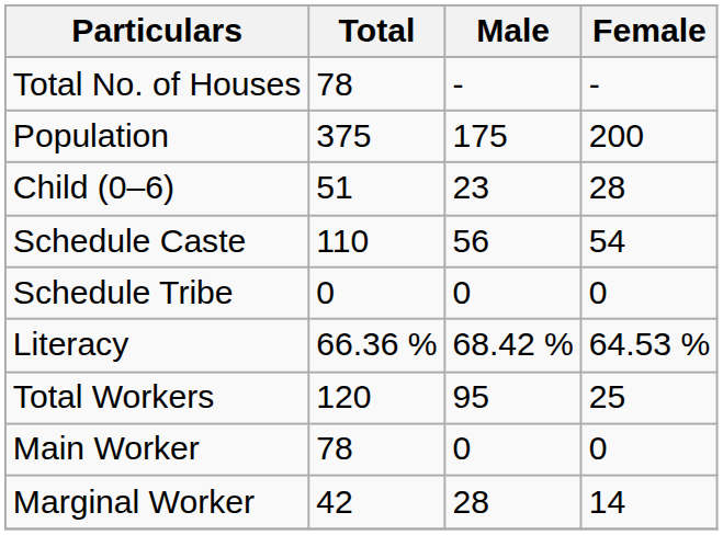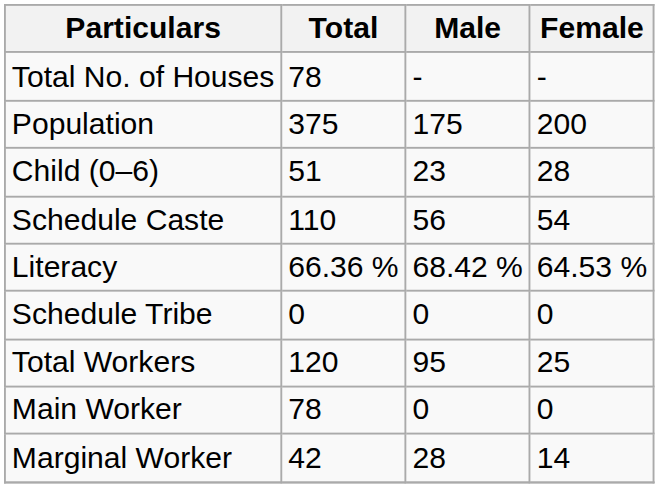rows swapped: Schedule Tribe <-> Literacy
